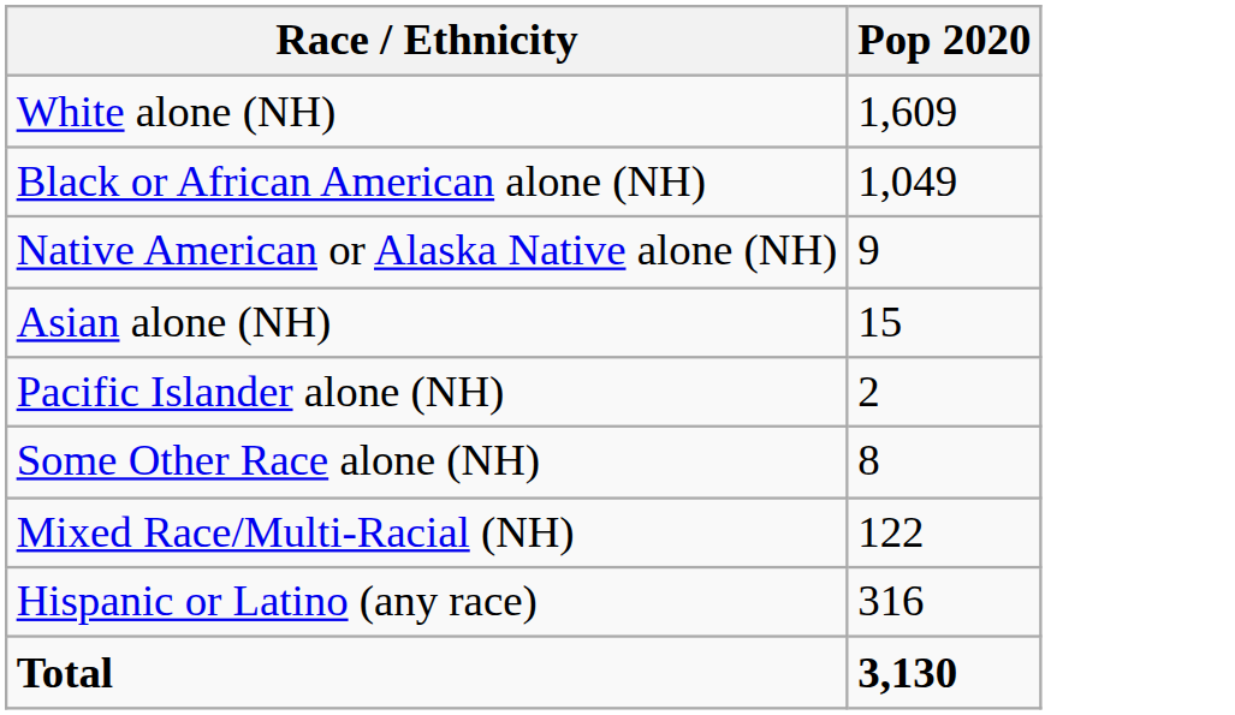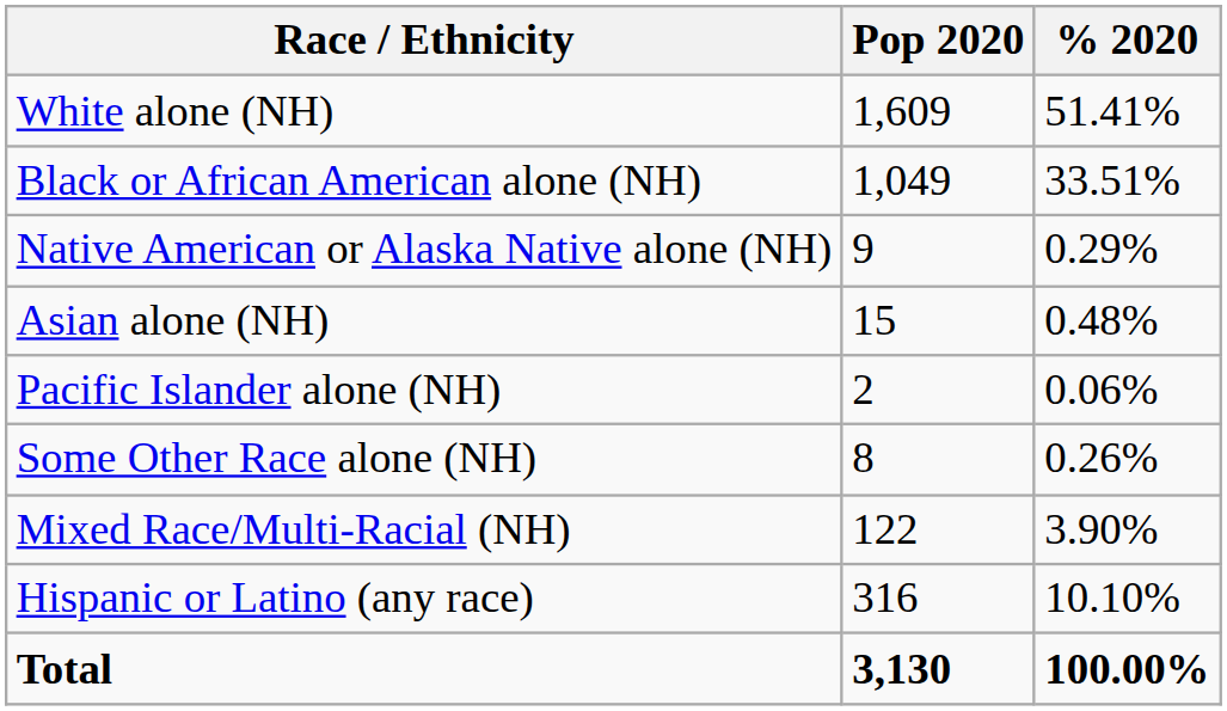+ column: % 2020 | 51.41% | 33.51% | 0.29% | 0.48% | 0.06% | 0.26% | 3.90% | 10.10% | 100.00%
